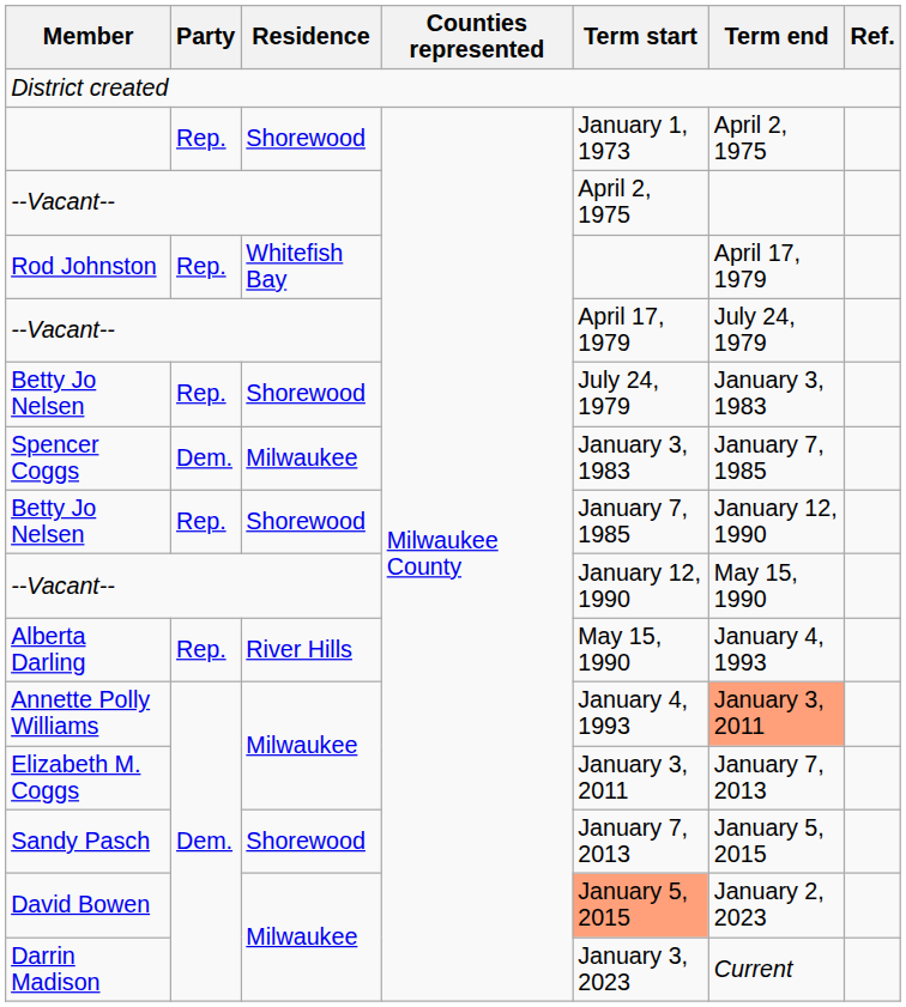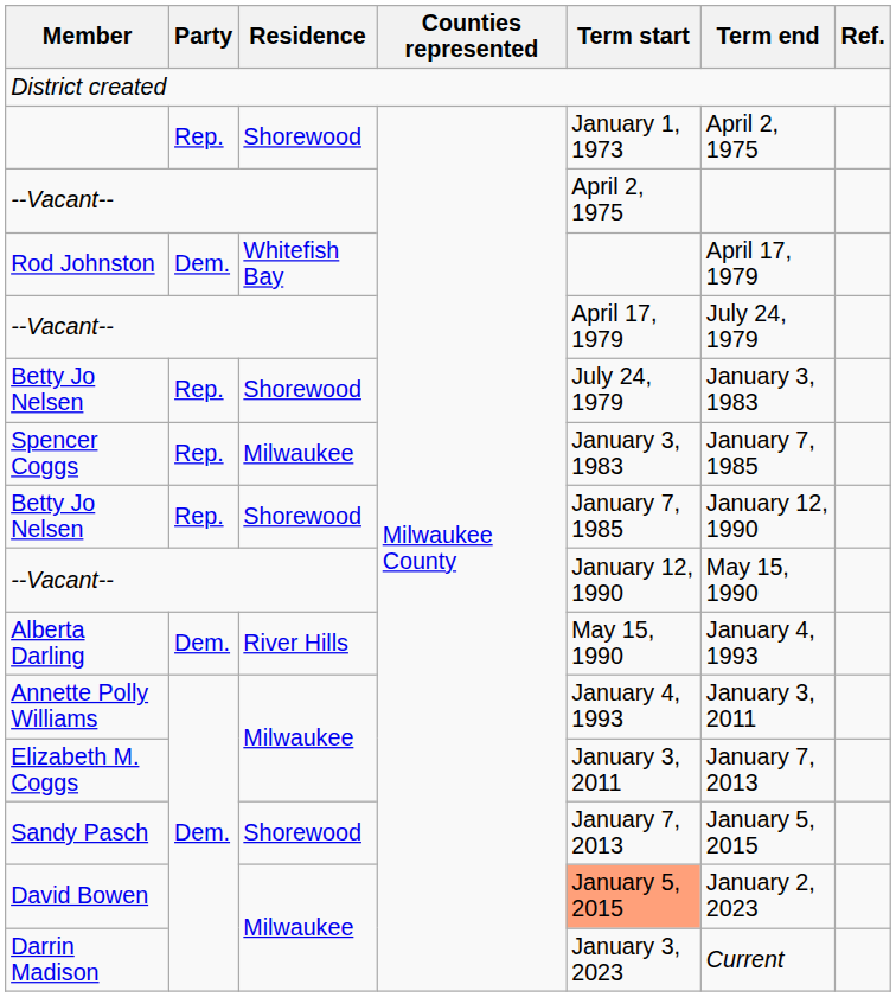Rod Johnston | Party: Rep. -> Dem.
Spencer Coggs | Party: Dem. -> Rep.
Alberta Darling | Party: Rep. -> Dem.
Annette Polly Williams | Term end: lightsalmon background -> no background
